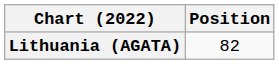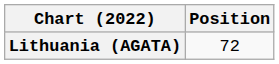Lithuania (AGATA) | Position: 82 -> 72
